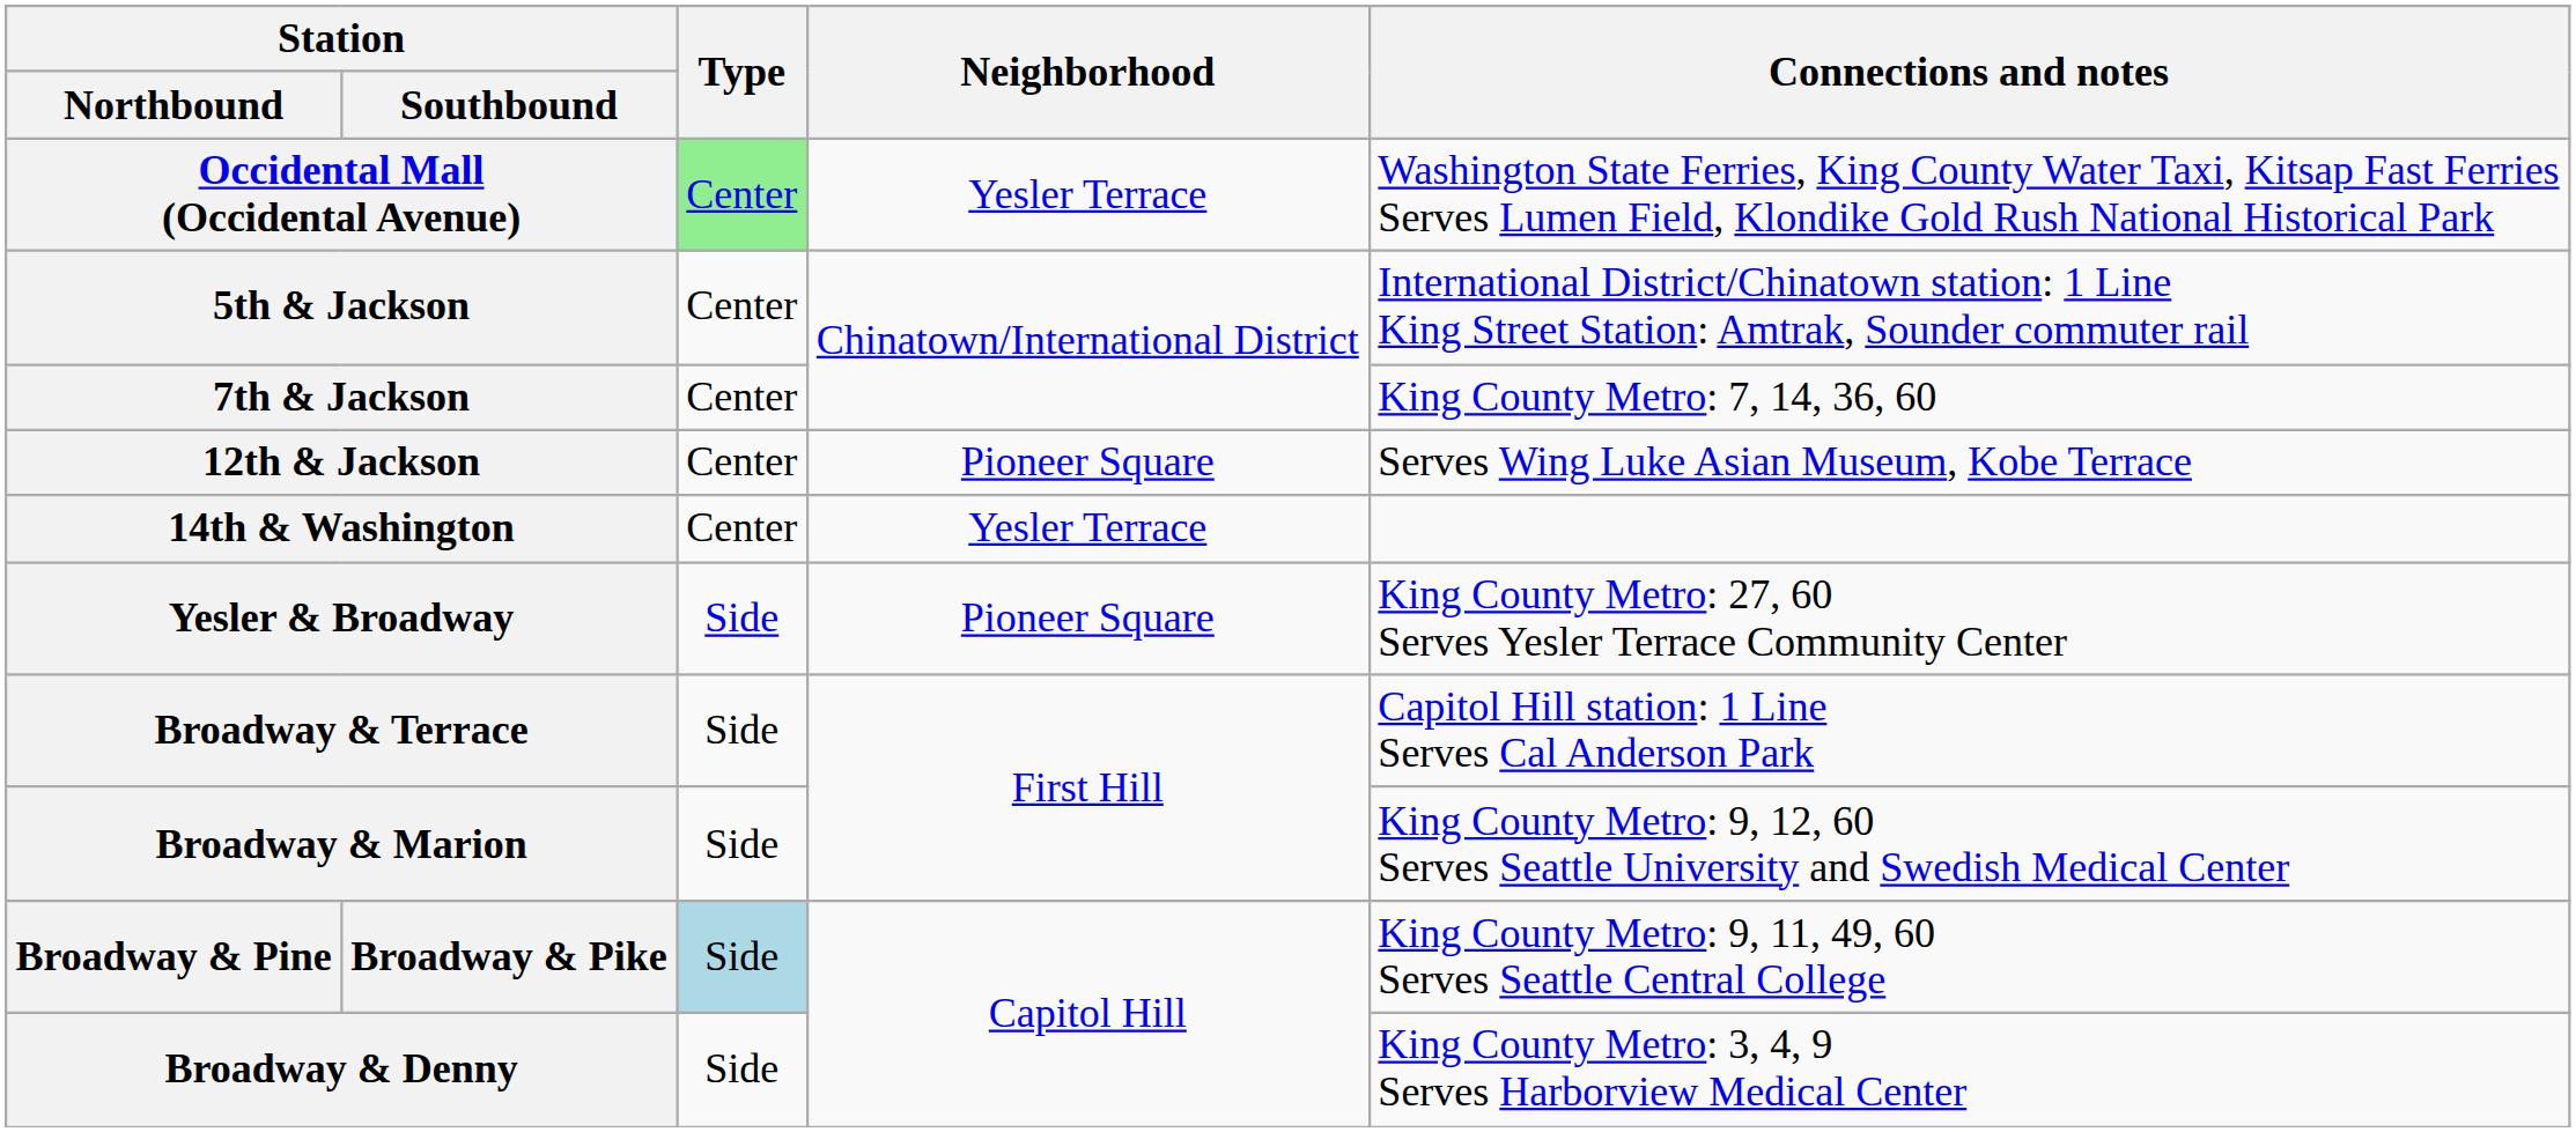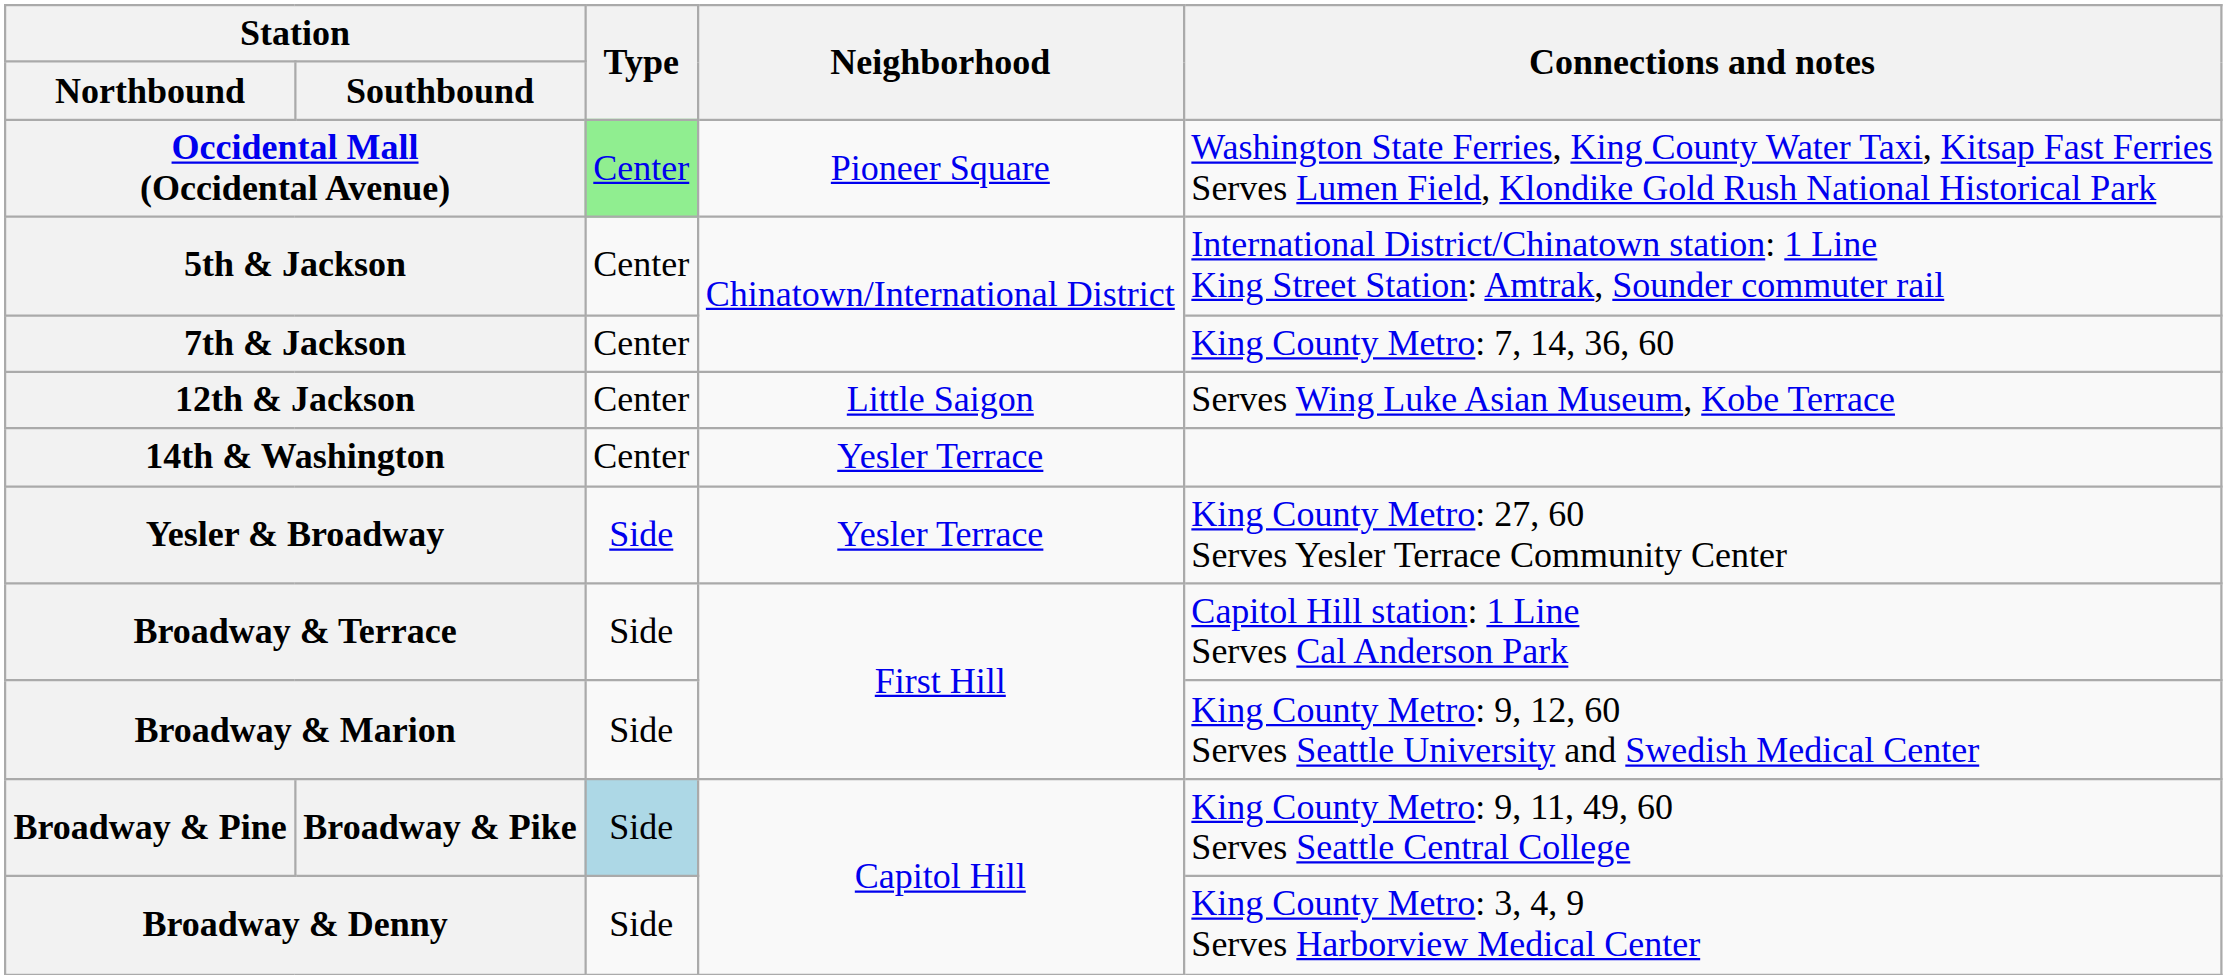Occidental Mall (Occidental Avenue) | Neighborhood: Yesler Terrace -> Pioneer Square
12th & Jackson | Neighborhood: Pioneer Square -> Little Saigon
Yesler & Broadway | Neighborhood: Pioneer Square -> Yesler Terrace
